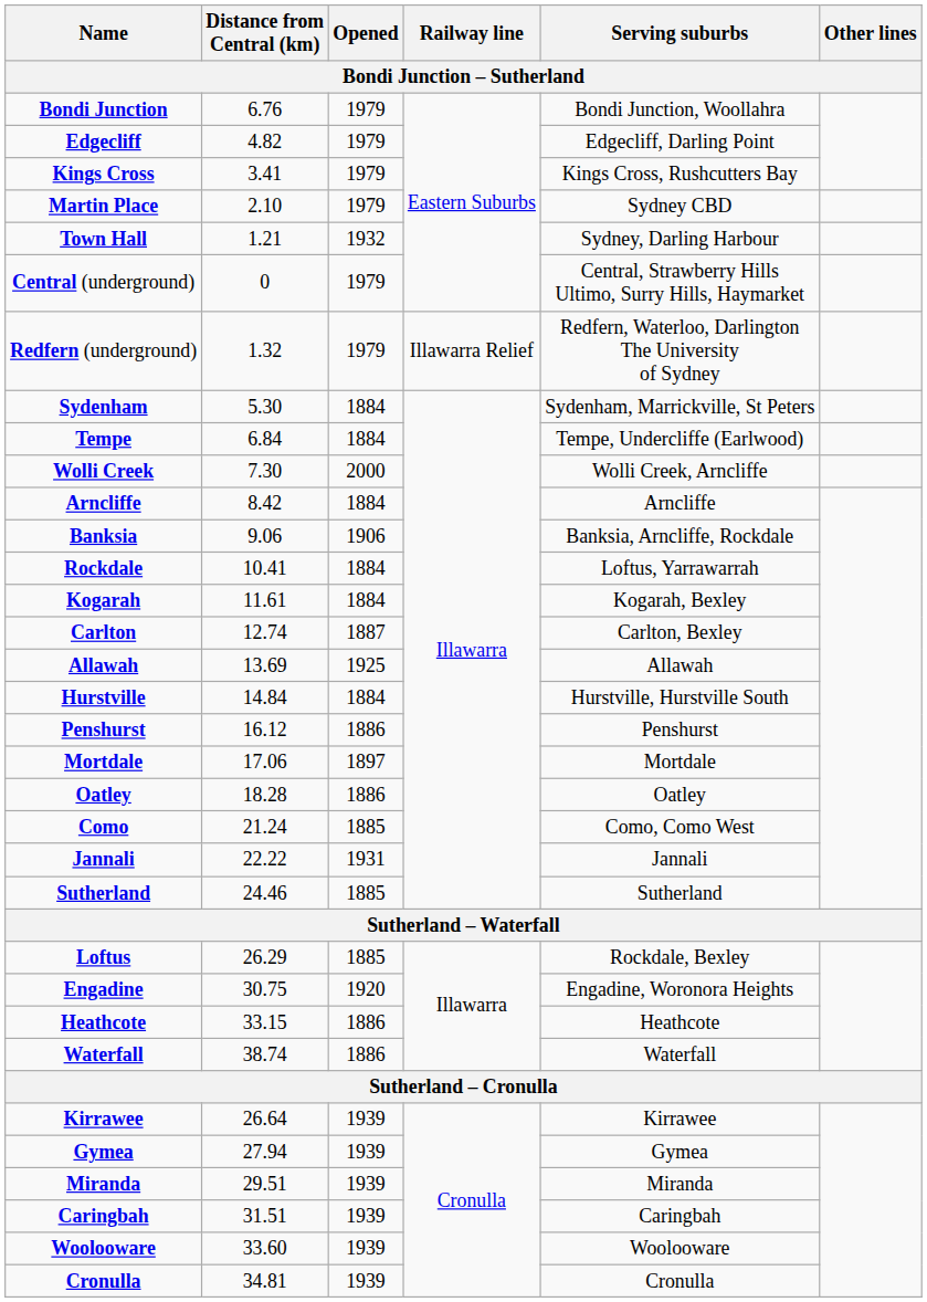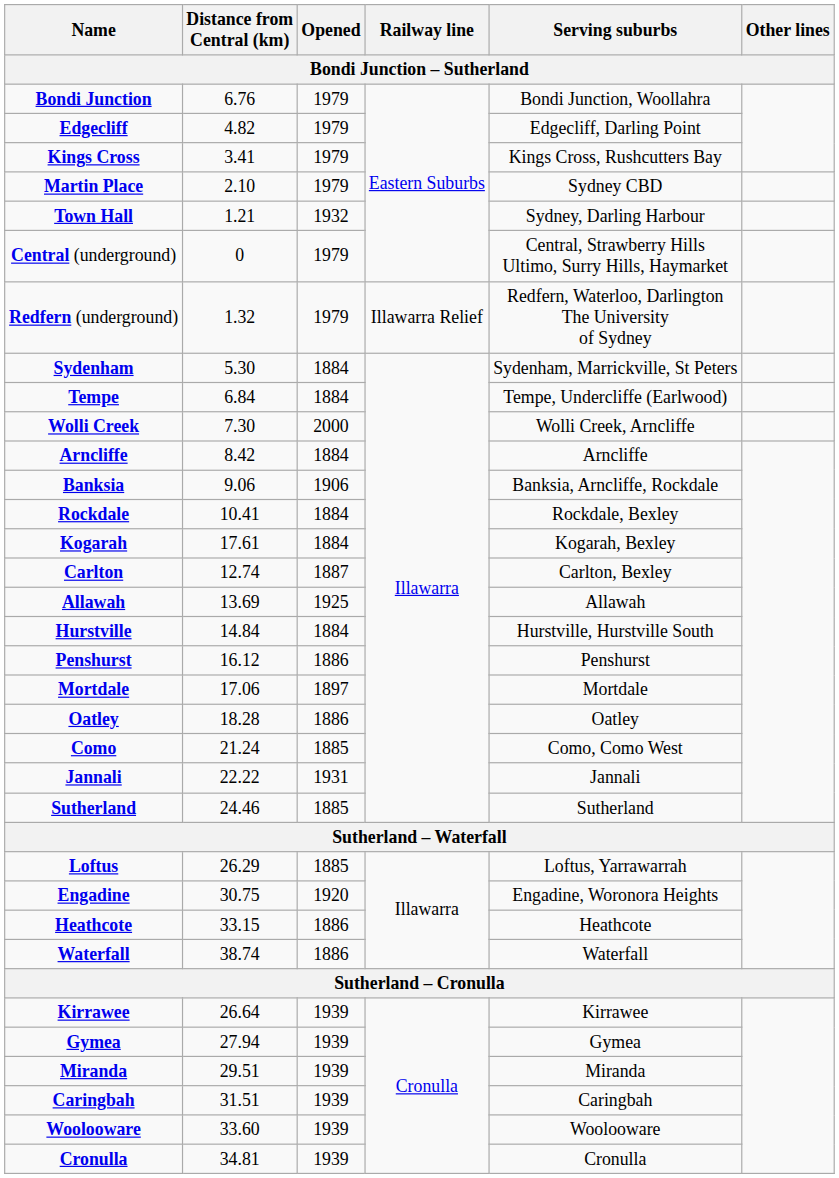Rockdale | Serving suburbs: Loftus, Yarrawarrah -> Rockdale, Bexley
Kogarah | Distance from Central (km): 11.61 -> 17.61
Loftus | Serving suburbs: Rockdale, Bexley -> Loftus, Yarrawarrah
